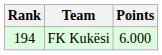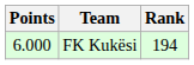columns swapped: Rank <-> Points
